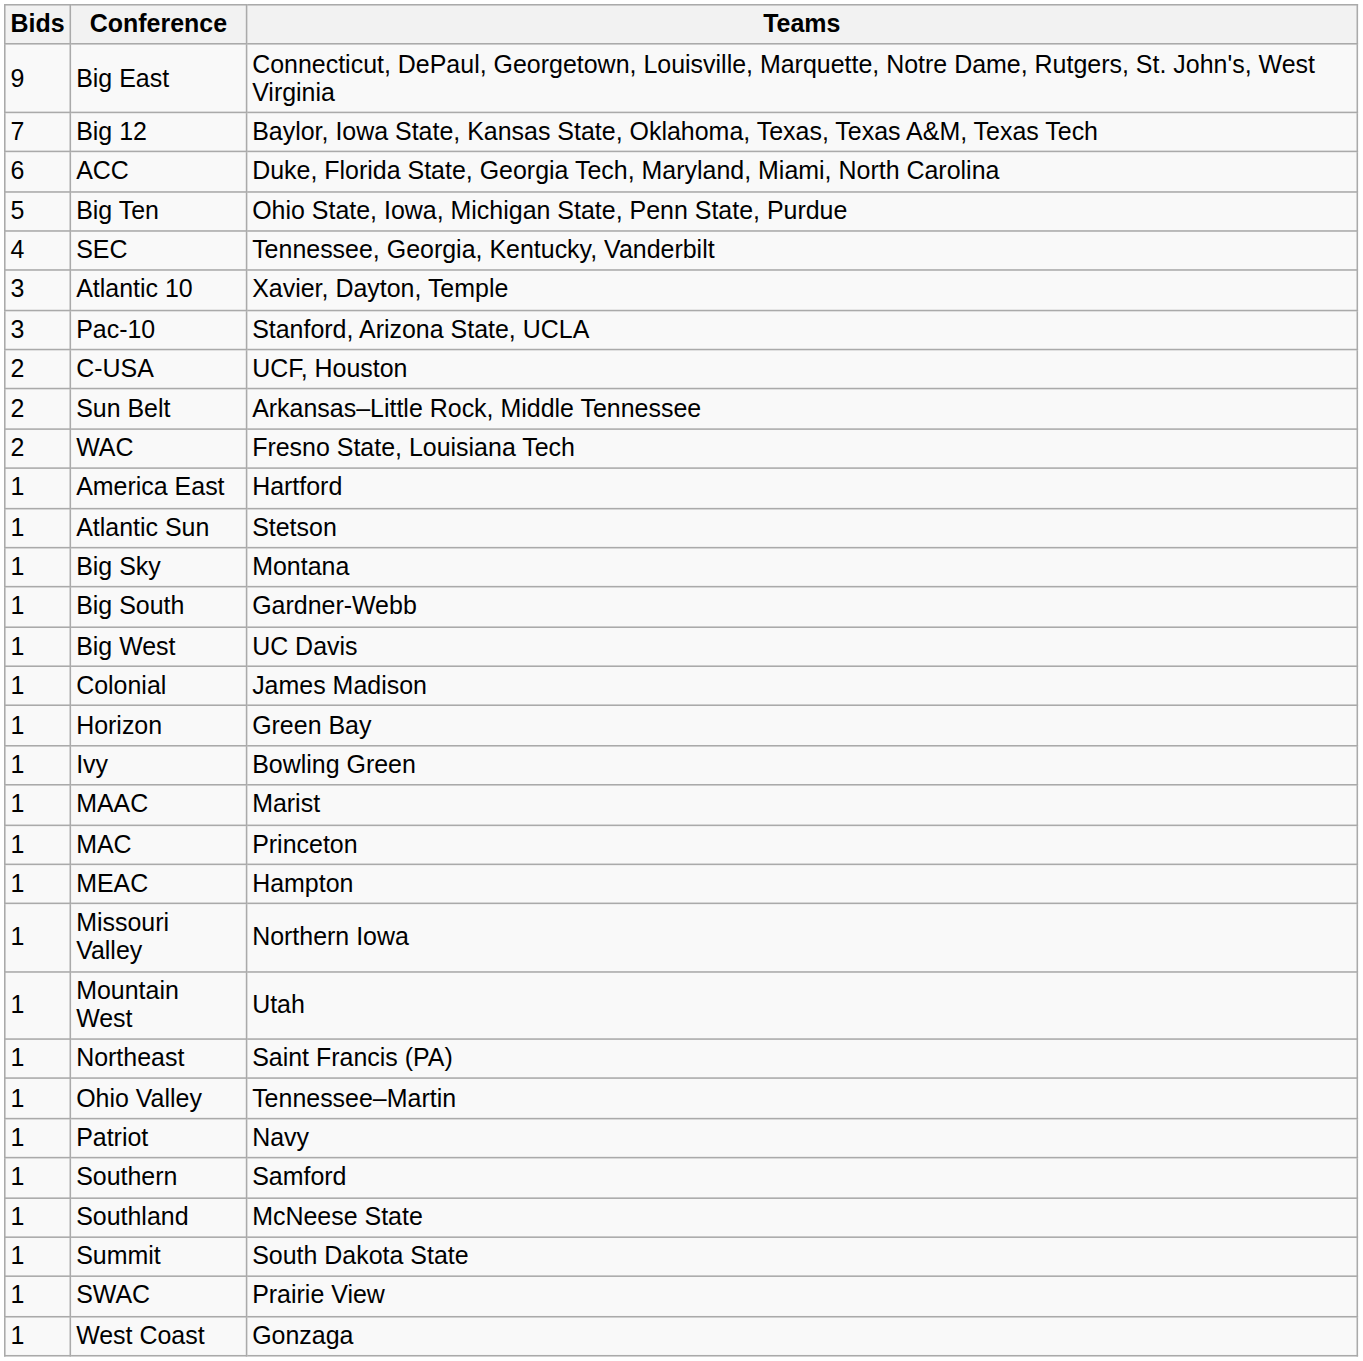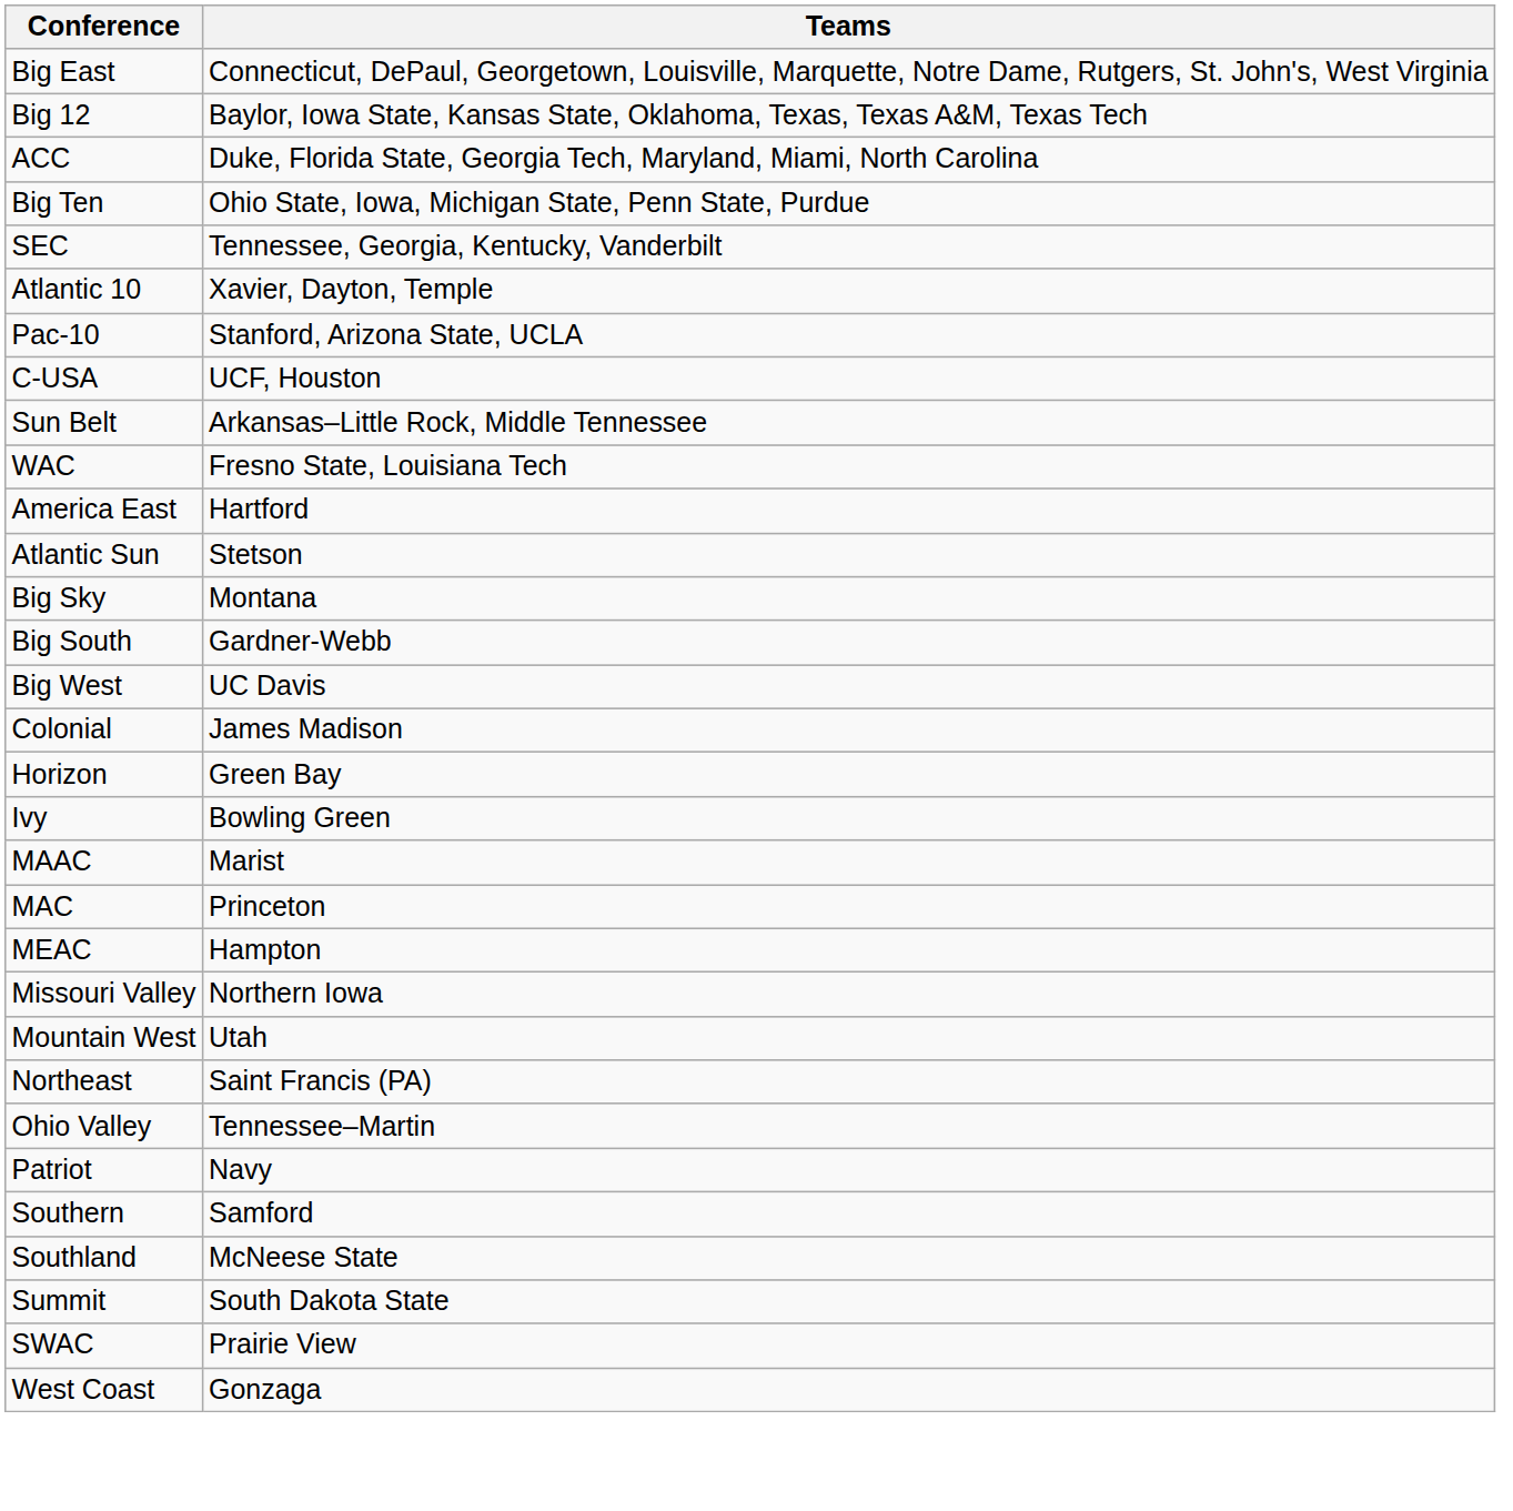- column: Bids | 9 | 7 | 6 | 5 | 4 | 3 | 3 | 2 | 2 | 2 | 1 | 1 | 1 | 1 | 1 | 1 | 1 | 1 | 1 | 1 | 1 | 1 | 1 | 1 | 1 | 1 | 1 | 1 | 1 | 1 | 1
